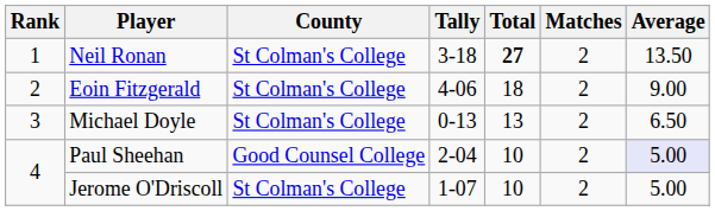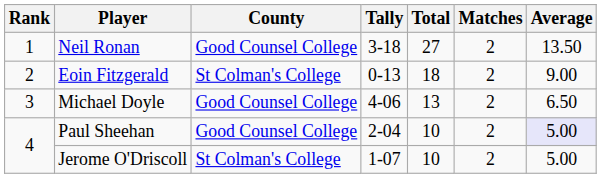Neil Ronan | County: St Colman's College -> Good Counsel College
Neil Ronan | Total: bold -> normal
Eoin Fitzgerald | Tally: 4-06 -> 0-13
Michael Doyle | County: St Colman's College -> Good Counsel College
Michael Doyle | Tally: 0-13 -> 4-06
